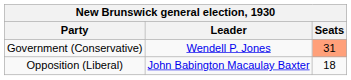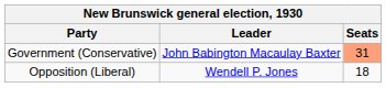Government (Conservative) | Leader: Wendell P. Jones -> John Babington Macaulay Baxter
Opposition (Liberal) | Leader: John Babington Macaulay Baxter -> Wendell P. Jones
